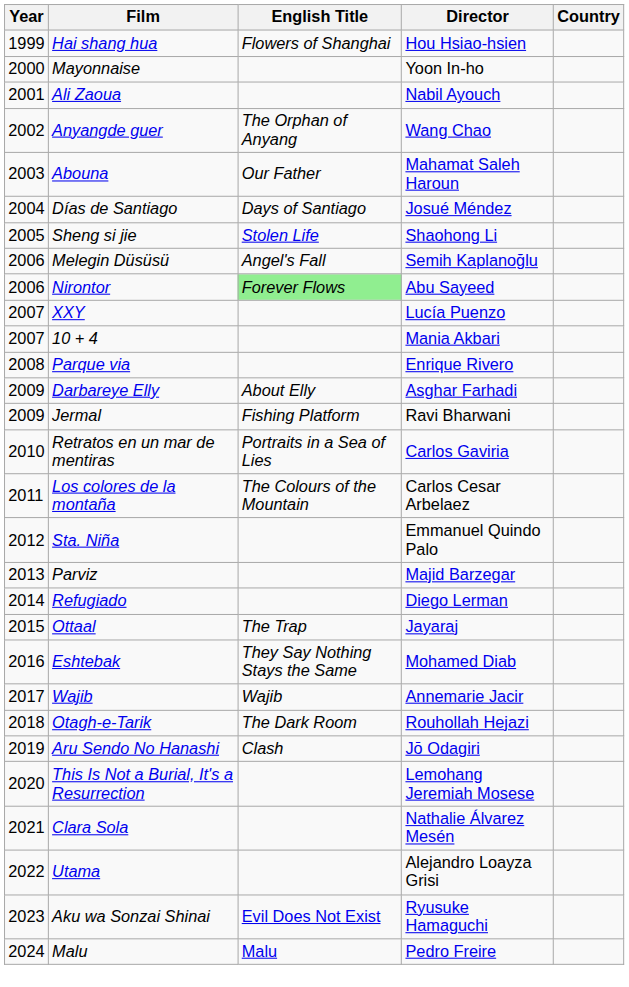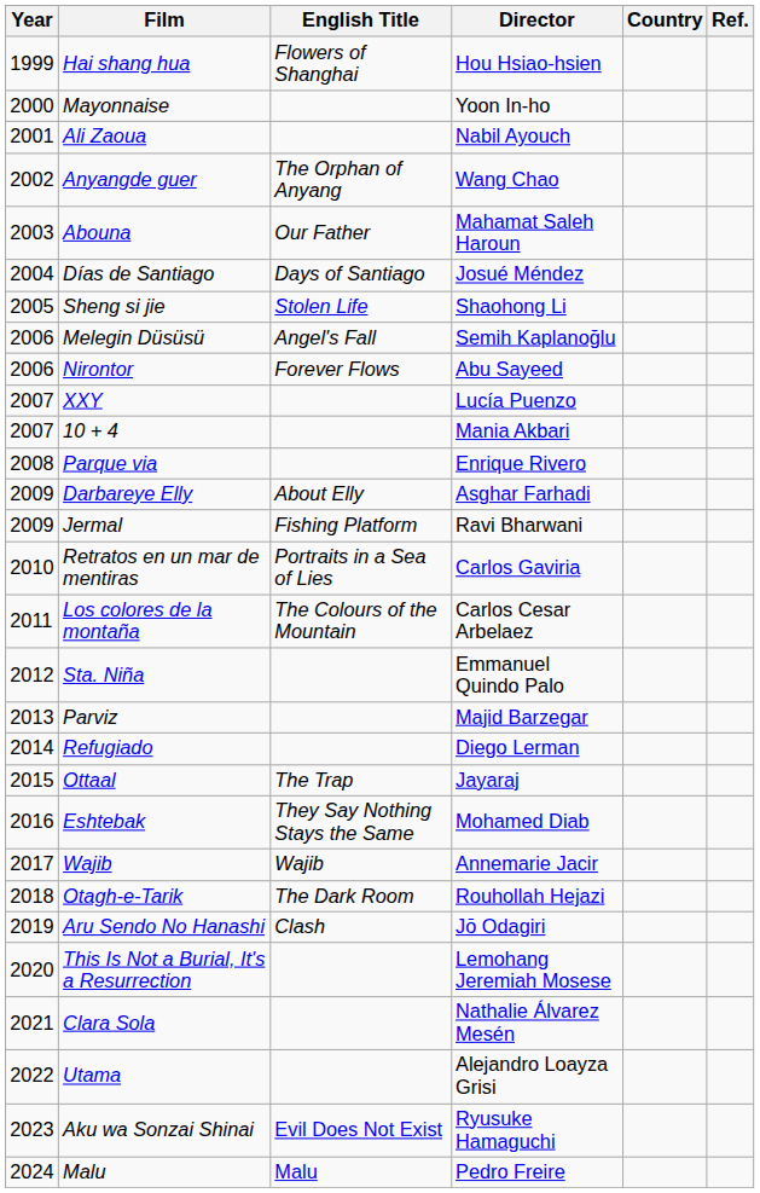+ column: Ref.
Nirontor | English Title: lightgreen background -> no background
